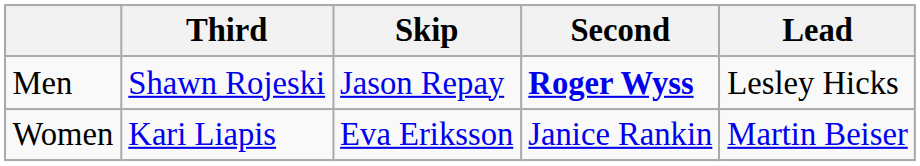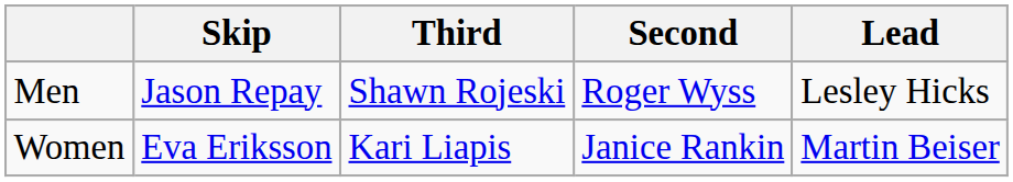columns swapped: Skip <-> Third
Men | Second: bold -> normal
